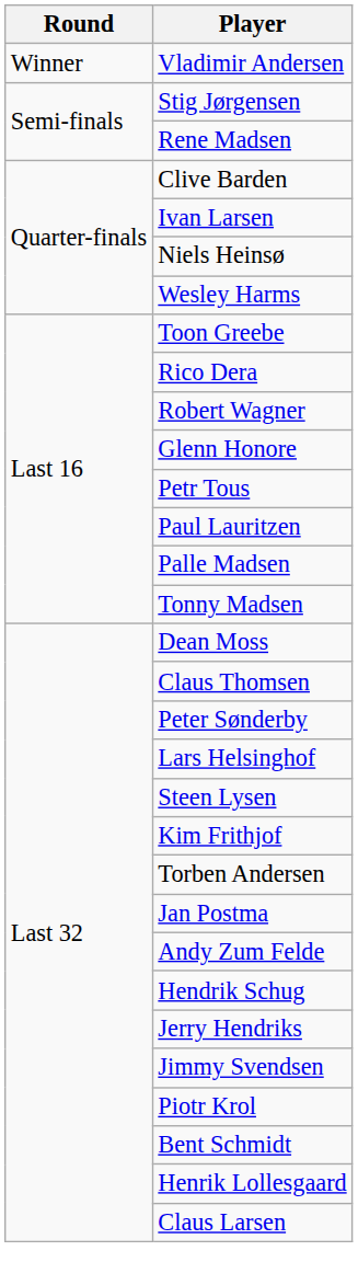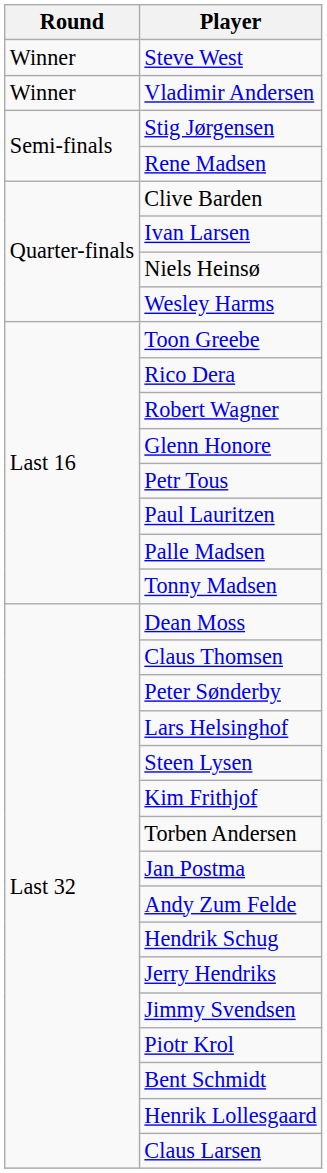+ row: Winner | Steve West
